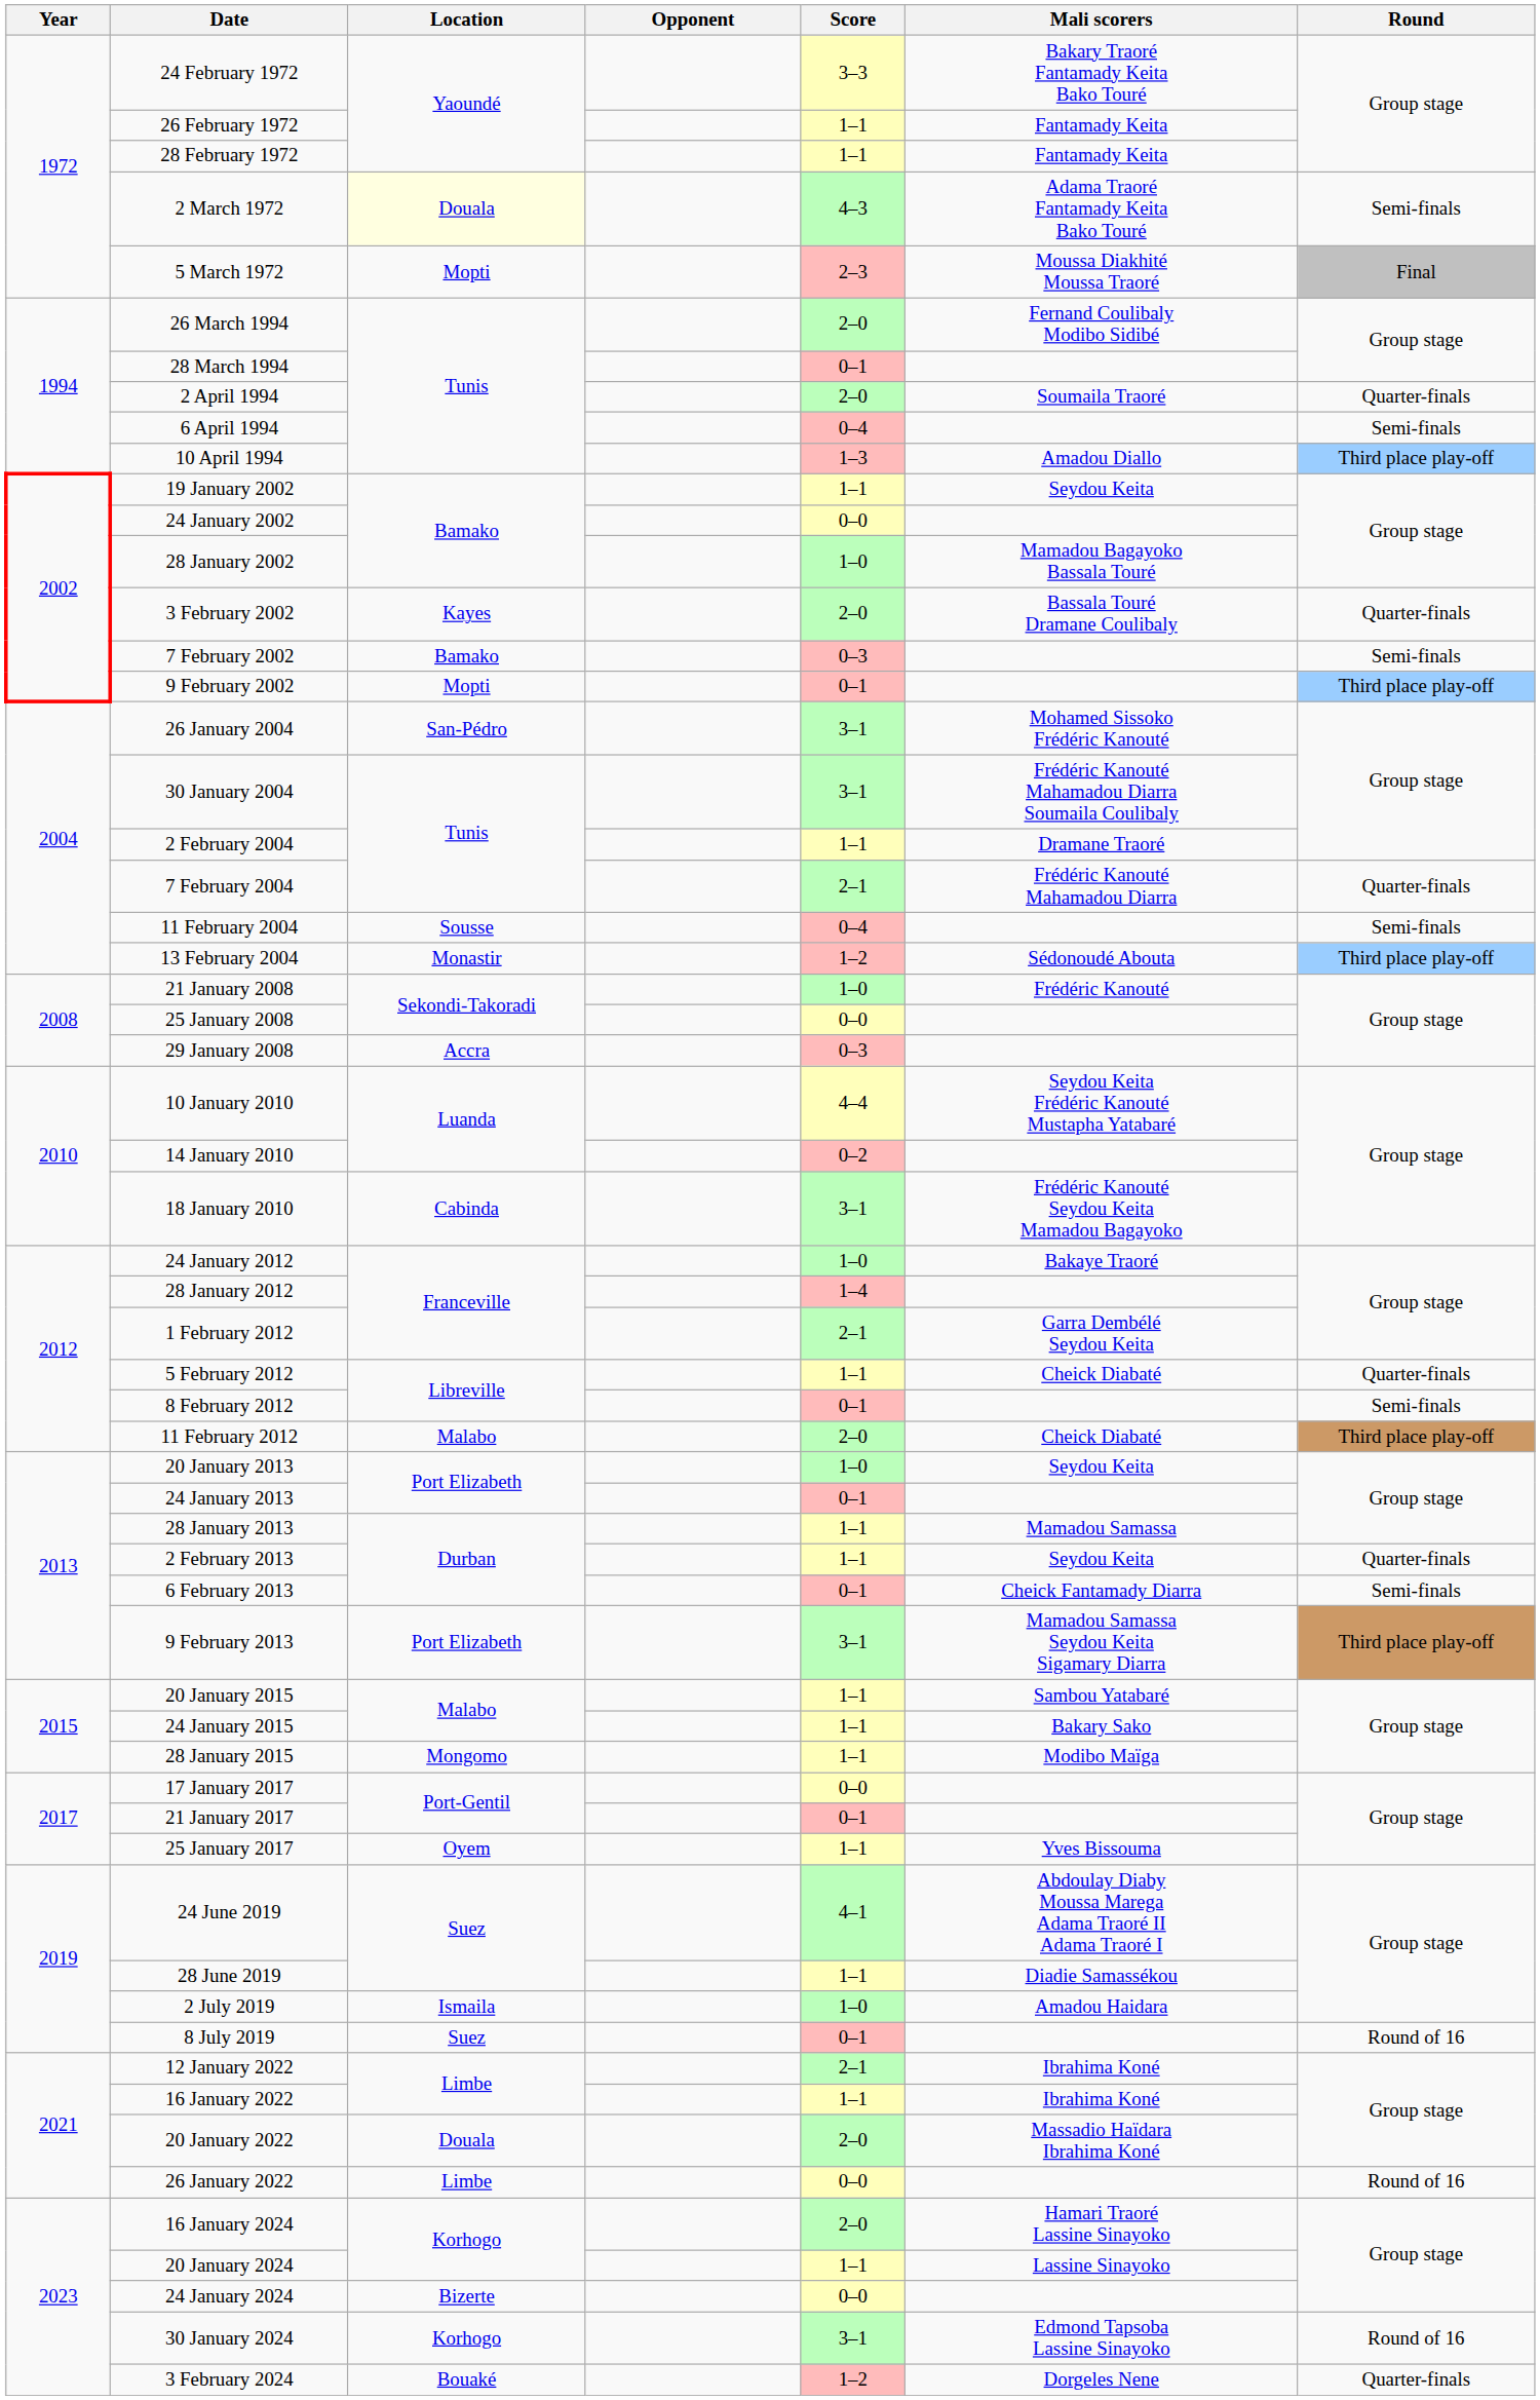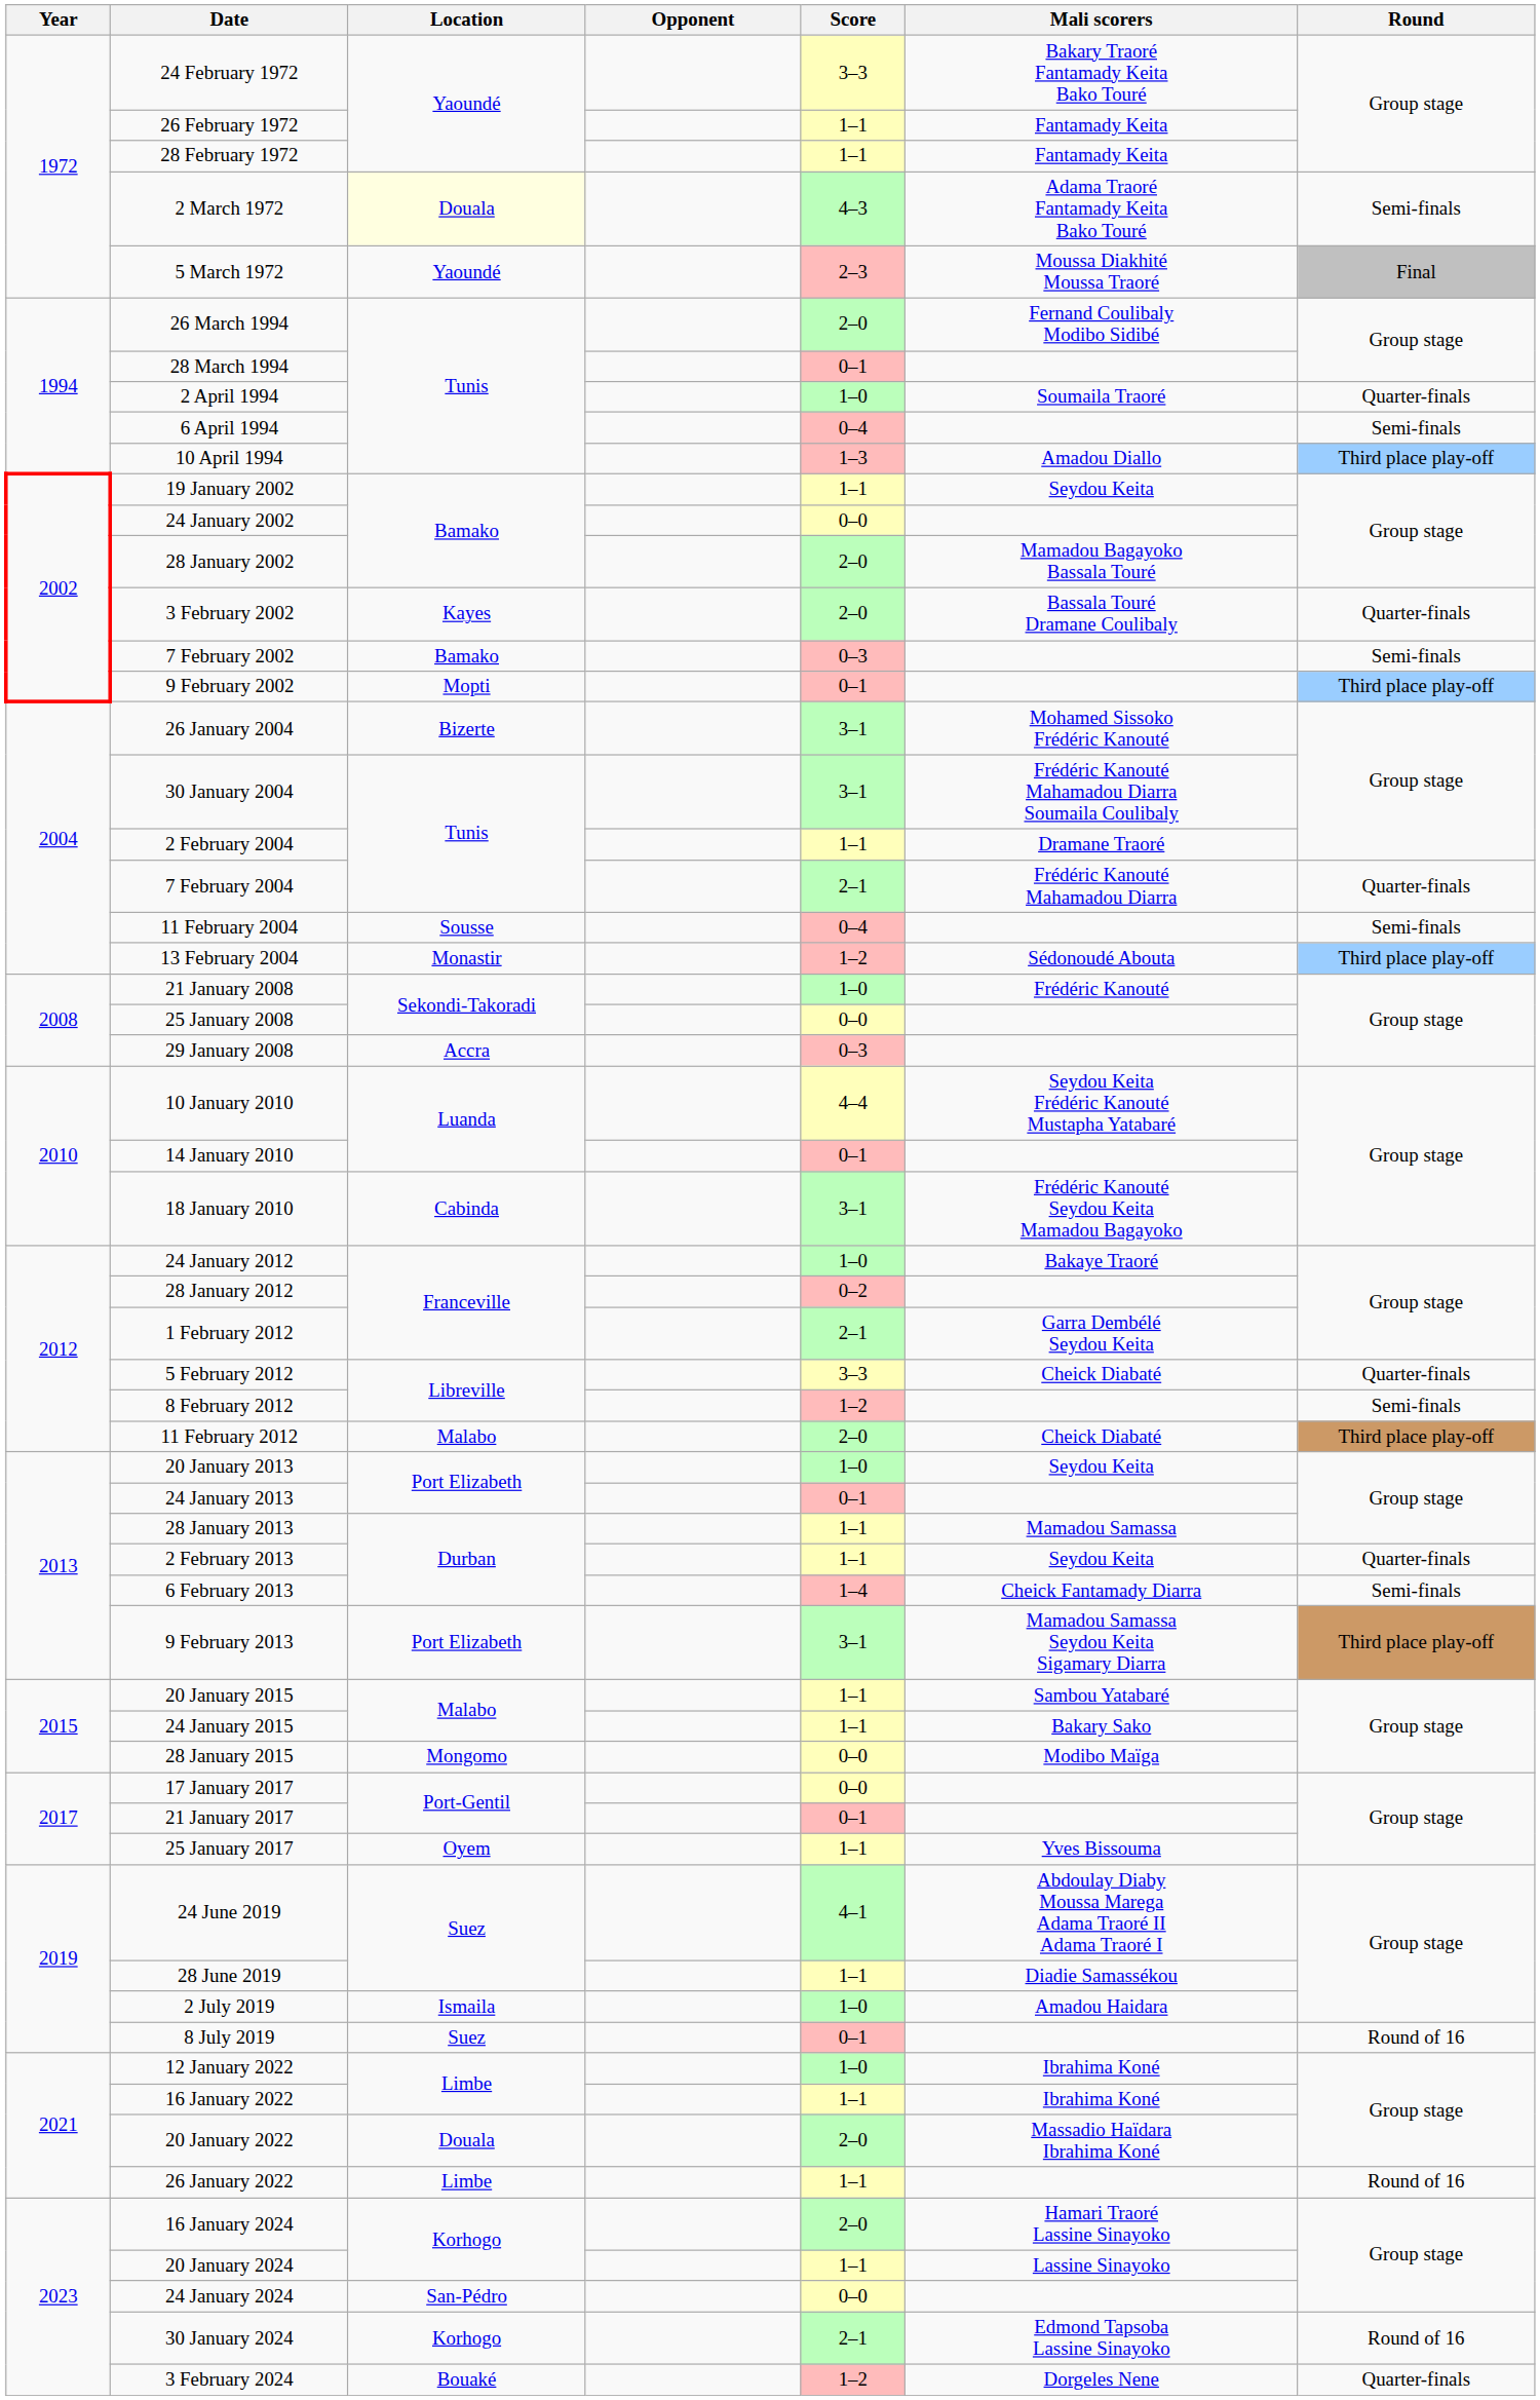5 March 1972 | Location: Mopti -> Yaoundé
2 April 1994 | Score: 2–0 -> 1–0
28 January 2002 | Score: 1–0 -> 2–0
26 January 2004 | Location: San-Pédro -> Bizerte
14 January 2010 | Score: 0–2 -> 0–1
28 January 2012 | Score: 1–4 -> 0–2
5 February 2012 | Score: 1–1 -> 3–3
8 February 2012 | Score: 0–1 -> 1–2
6 February 2013 | Score: 0–1 -> 1–4
28 January 2015 | Score: 1–1 -> 0–0
12 January 2022 | Score: 2–1 -> 1–0
26 January 2022 | Score: 0–0 -> 1–1
24 January 2024 | Location: Bizerte -> San-Pédro
30 January 2024 | Score: 3–1 -> 2–1
